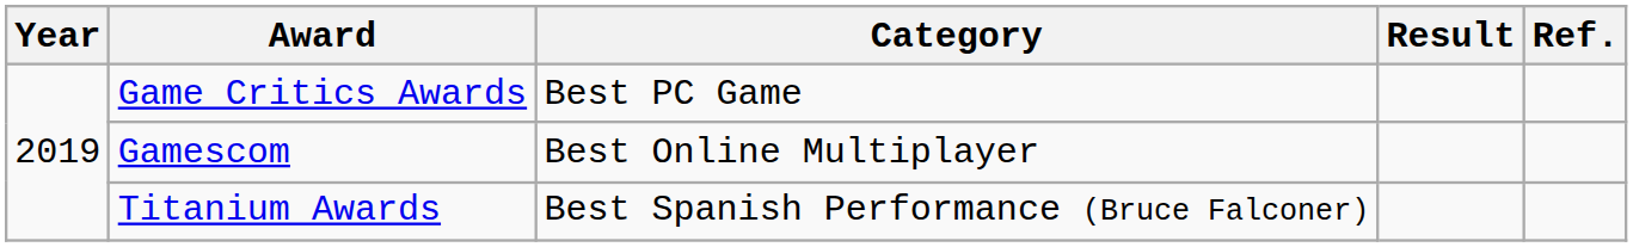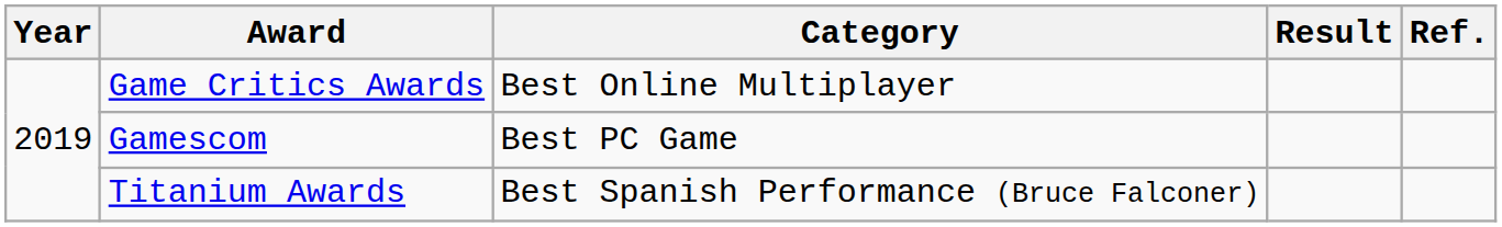Game Critics Awards | Category: Best PC Game -> Best Online Multiplayer
Gamescom | Category: Best Online Multiplayer -> Best PC Game
